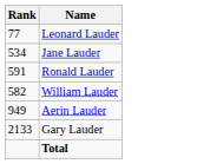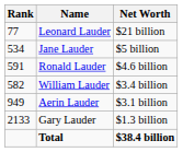+ column: Net Worth | $21 billion | $5 billion | $4.6 billion | $3.4 billion | $3.1 billion | $1.3 billion | $38.4 billion
